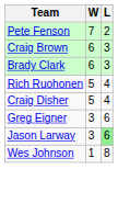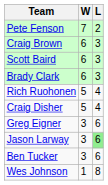+ row: Scott Baird | 6 | 3
+ row: Ben Tucker | 3 | 6
